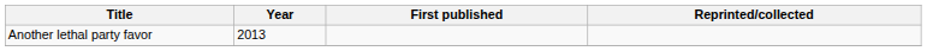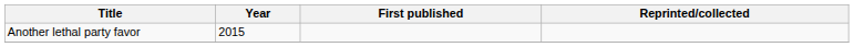Another lethal party favor | Year: 2013 -> 2015
